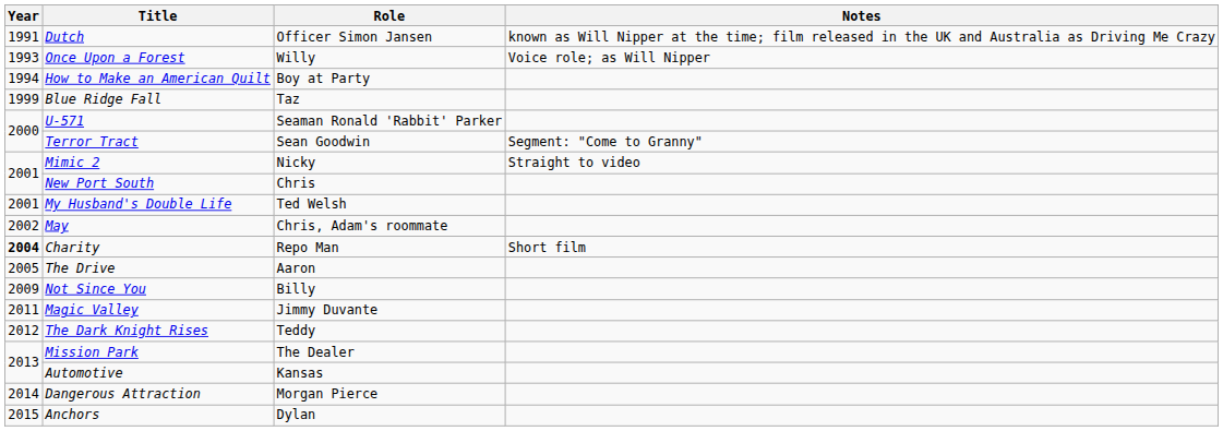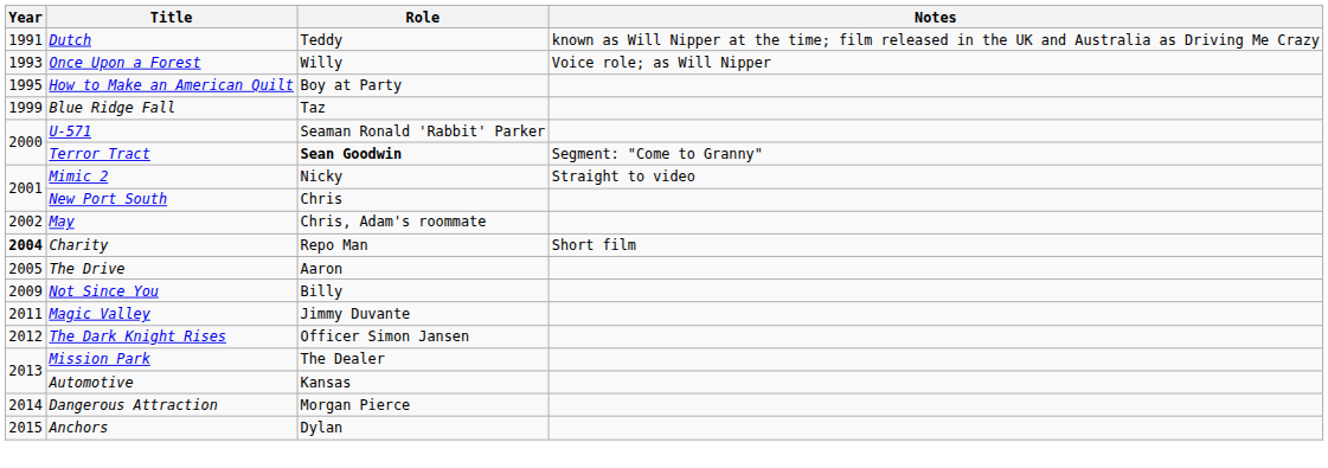Dutch | Role: Officer Simon Jansen -> Teddy
How to Make an American Quilt | Year: 1994 -> 1995
Terror Tract | Role: normal -> bold
- row: 2001 | My Husband's Double Life | Ted Welsh
The Dark Knight Rises | Role: Teddy -> Officer Simon Jansen
